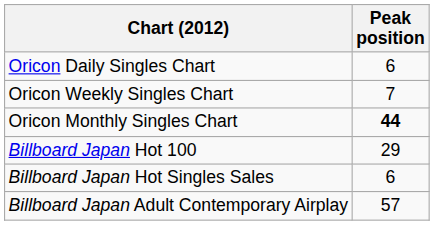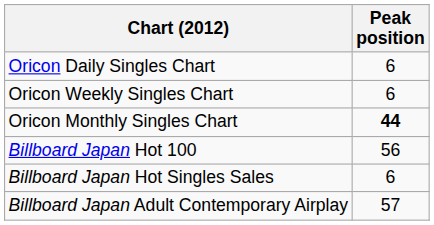Oricon Weekly Singles Chart | Peak position: 7 -> 6
Billboard Japan Hot 100 | Peak position: 29 -> 56
